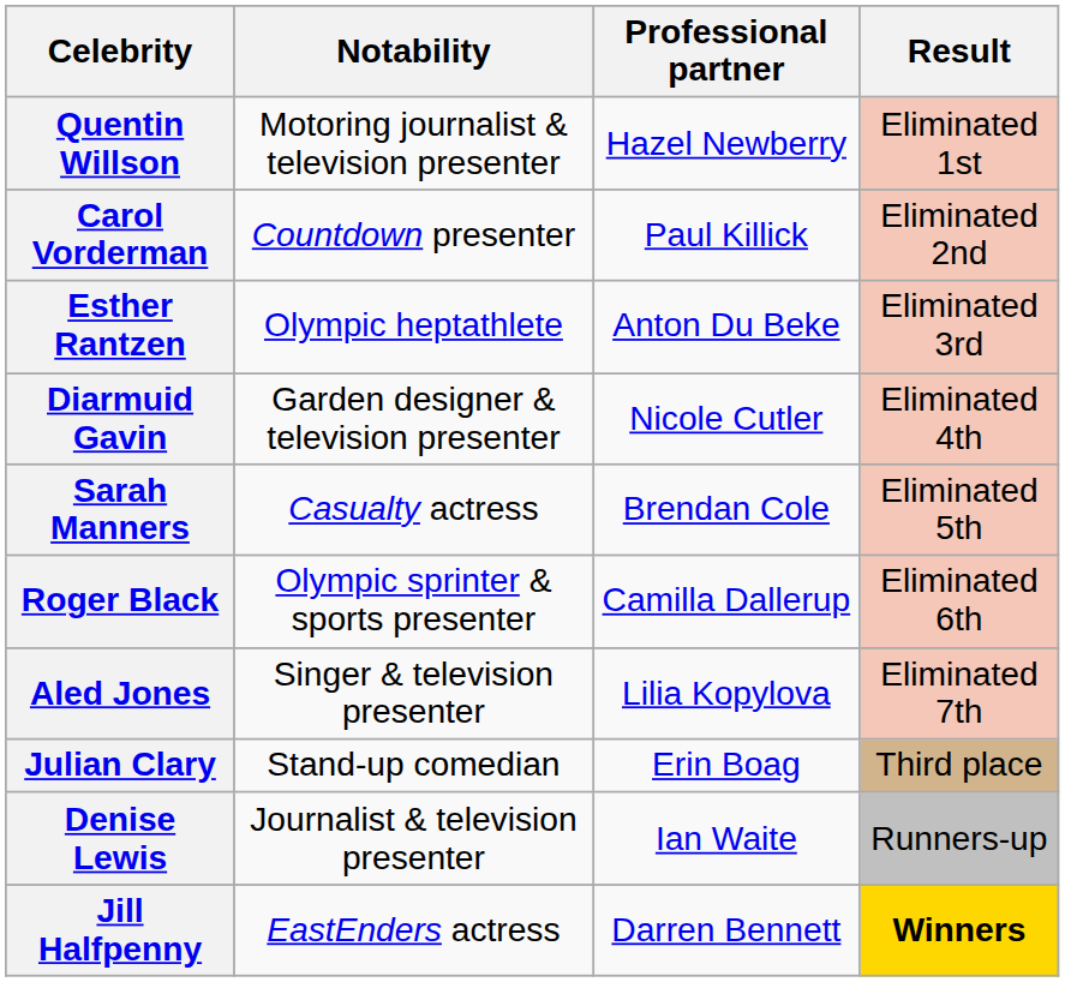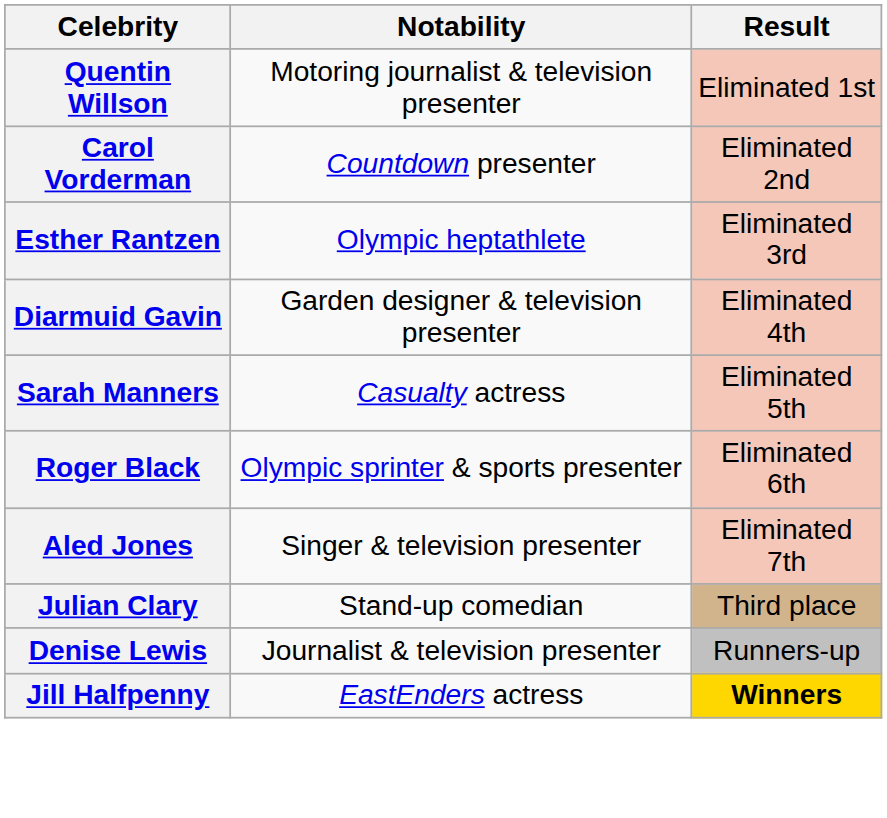- column: Professional partner | Hazel Newberry | Paul Killick | Anton Du Beke | Nicole Cutler | Brendan Cole | Camilla Dallerup | Lilia Kopylova | Erin Boag | Ian Waite | Darren Bennett
